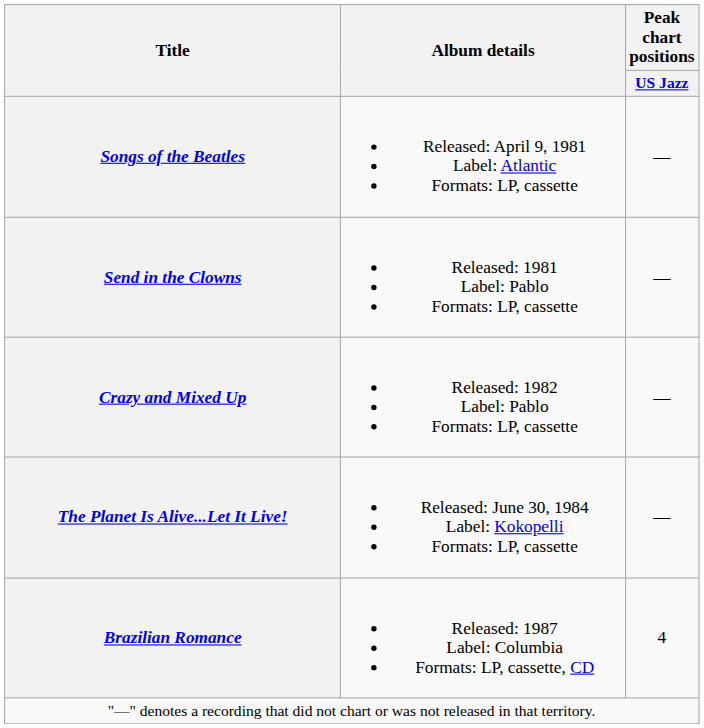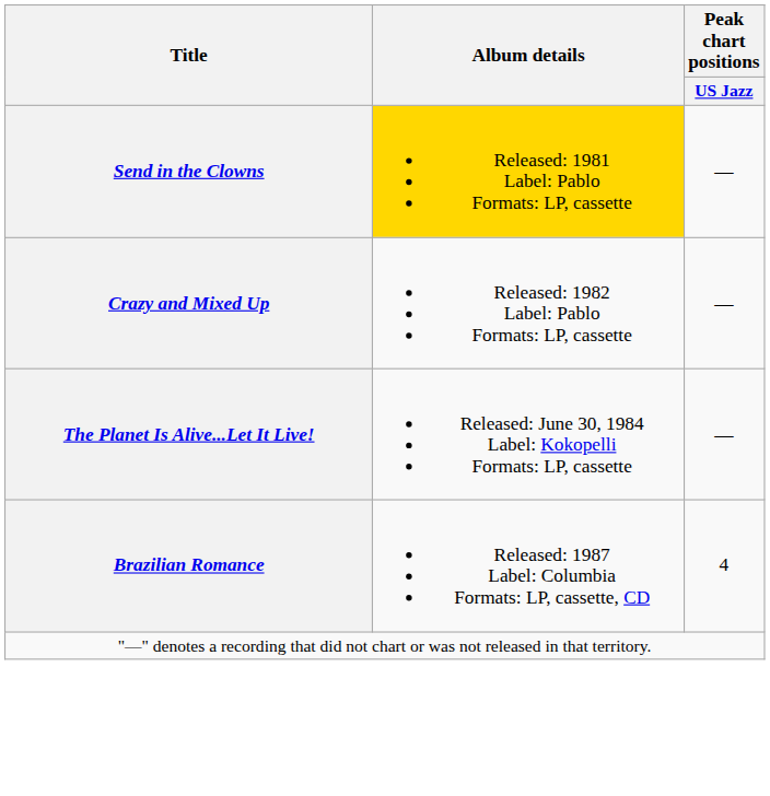- row: Songs of the Beatles | Released: April 9, 1981 Label: Atlantic Formats: LP, cassette | —
Send in the Clowns | Album details: no background -> gold background
